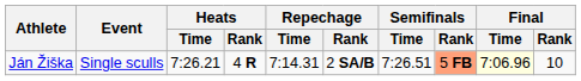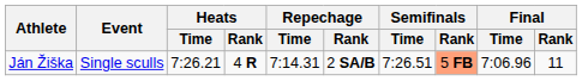Ján Žiška | Final / Time: lightyellow background -> no background
Ján Žiška | Final / Rank: 10 -> 11
